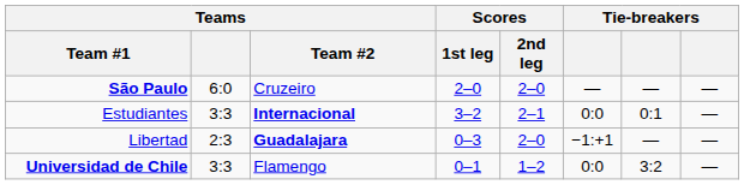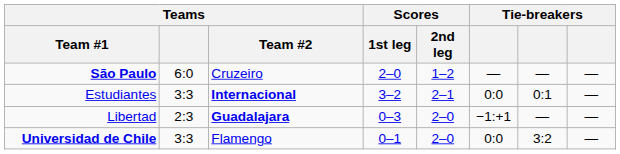São Paulo | Scores / 2nd leg: 2–0 -> 1–2
Universidad de Chile | Scores / 2nd leg: 1–2 -> 2–0
